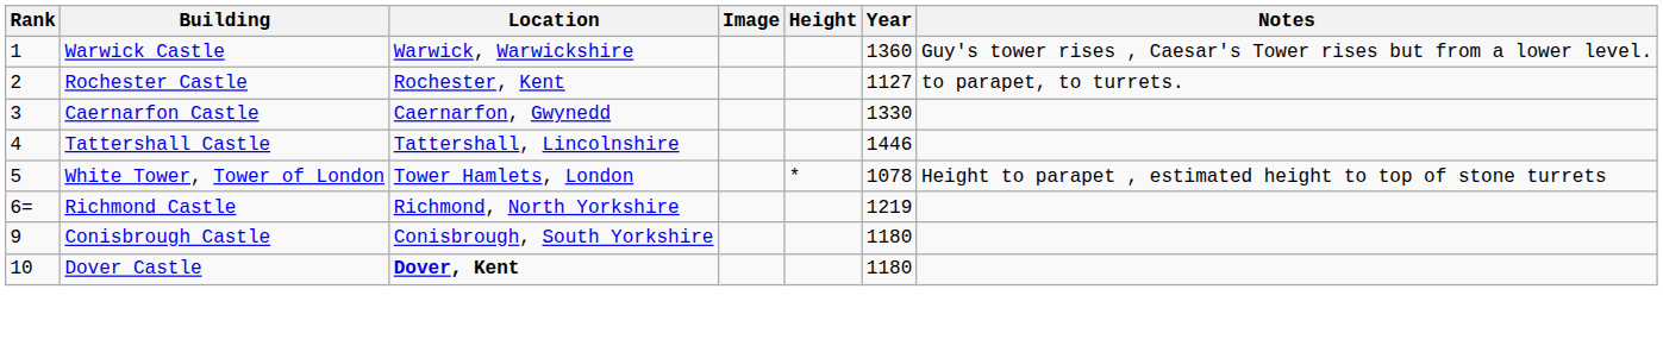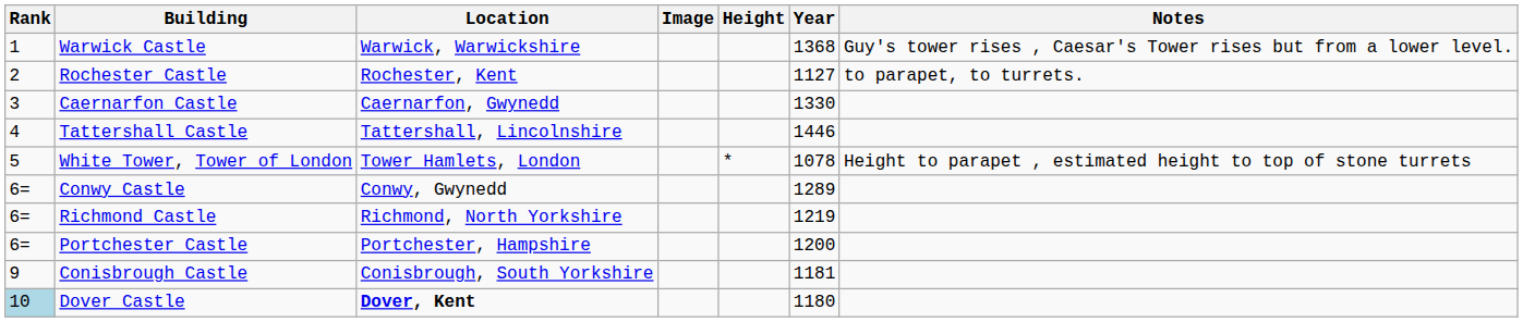Warwick Castle | Year: 1360 -> 1368
+ row: 6= | Conwy Castle | Conwy, Gwynedd | 1289
+ row: 6= | Portchester Castle | Portchester, Hampshire | 1200
Conisbrough Castle | Year: 1180 -> 1181
Dover Castle | Rank: no background -> lightblue background
